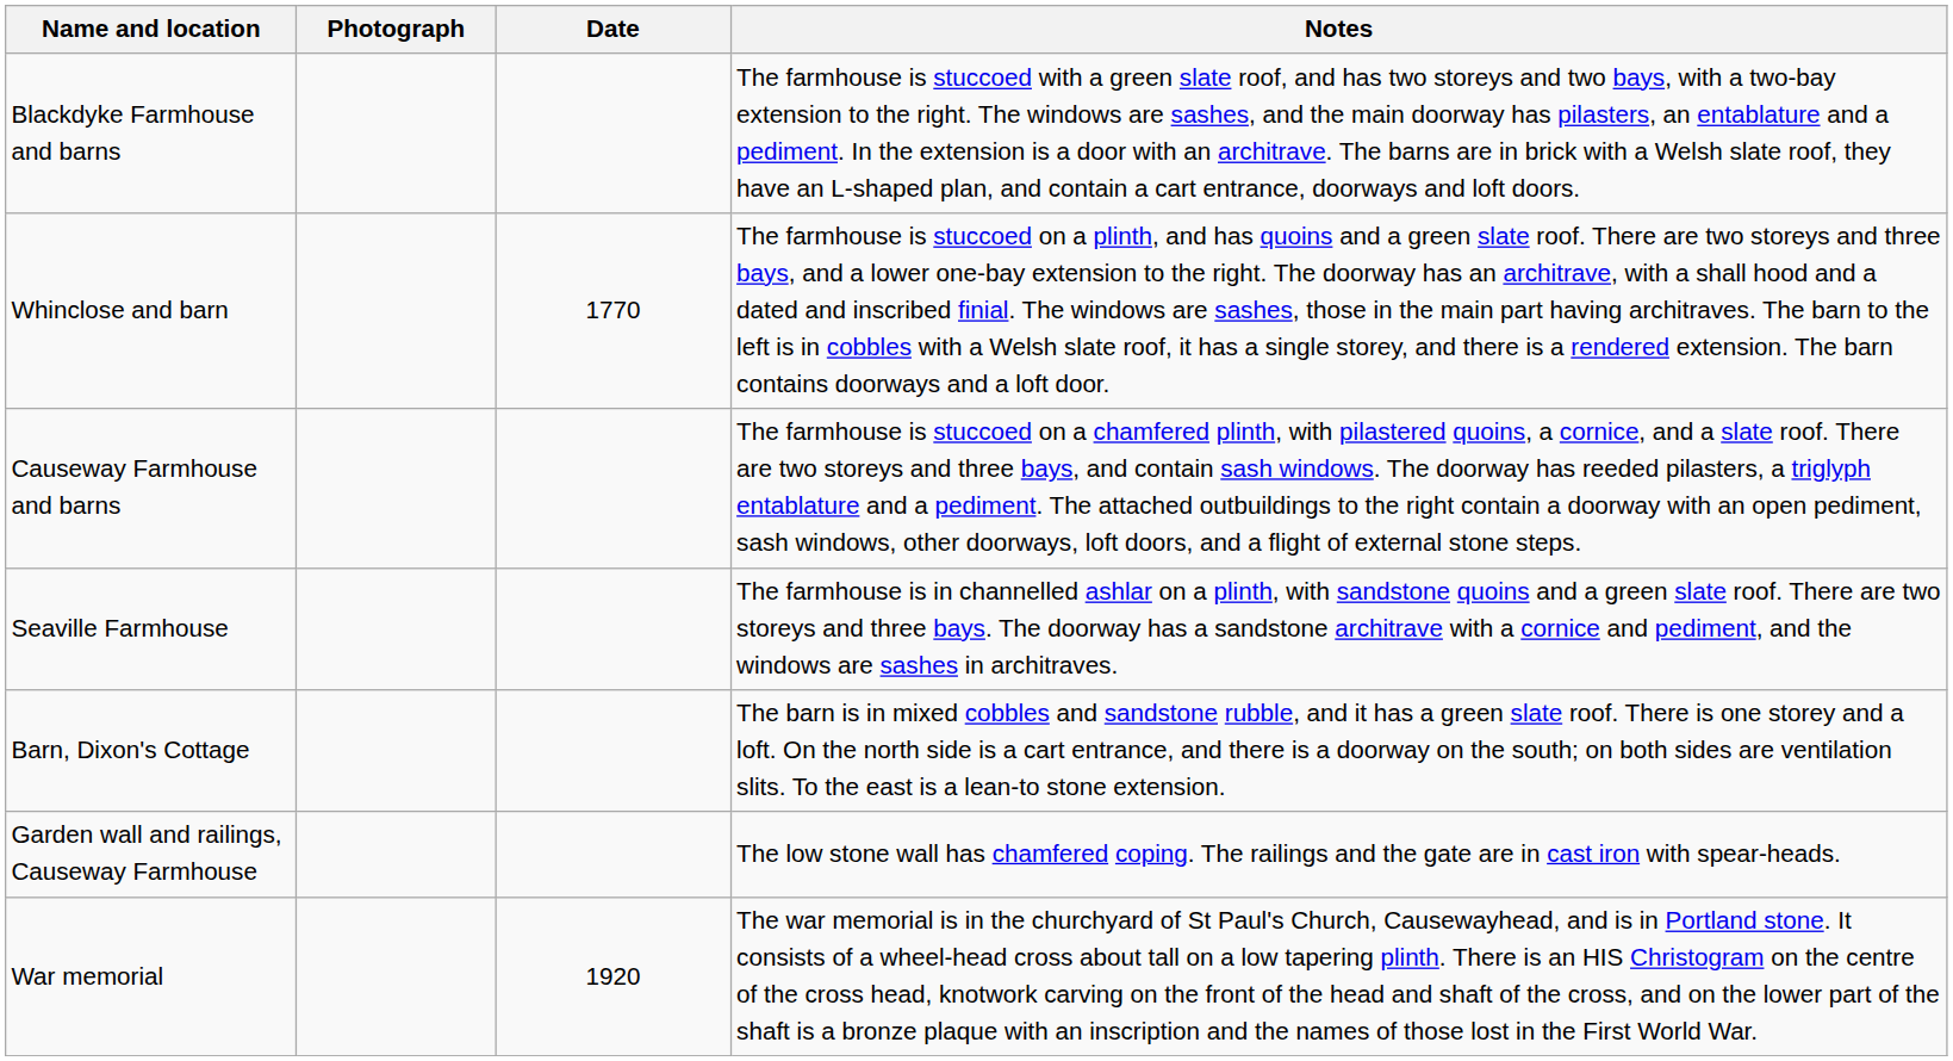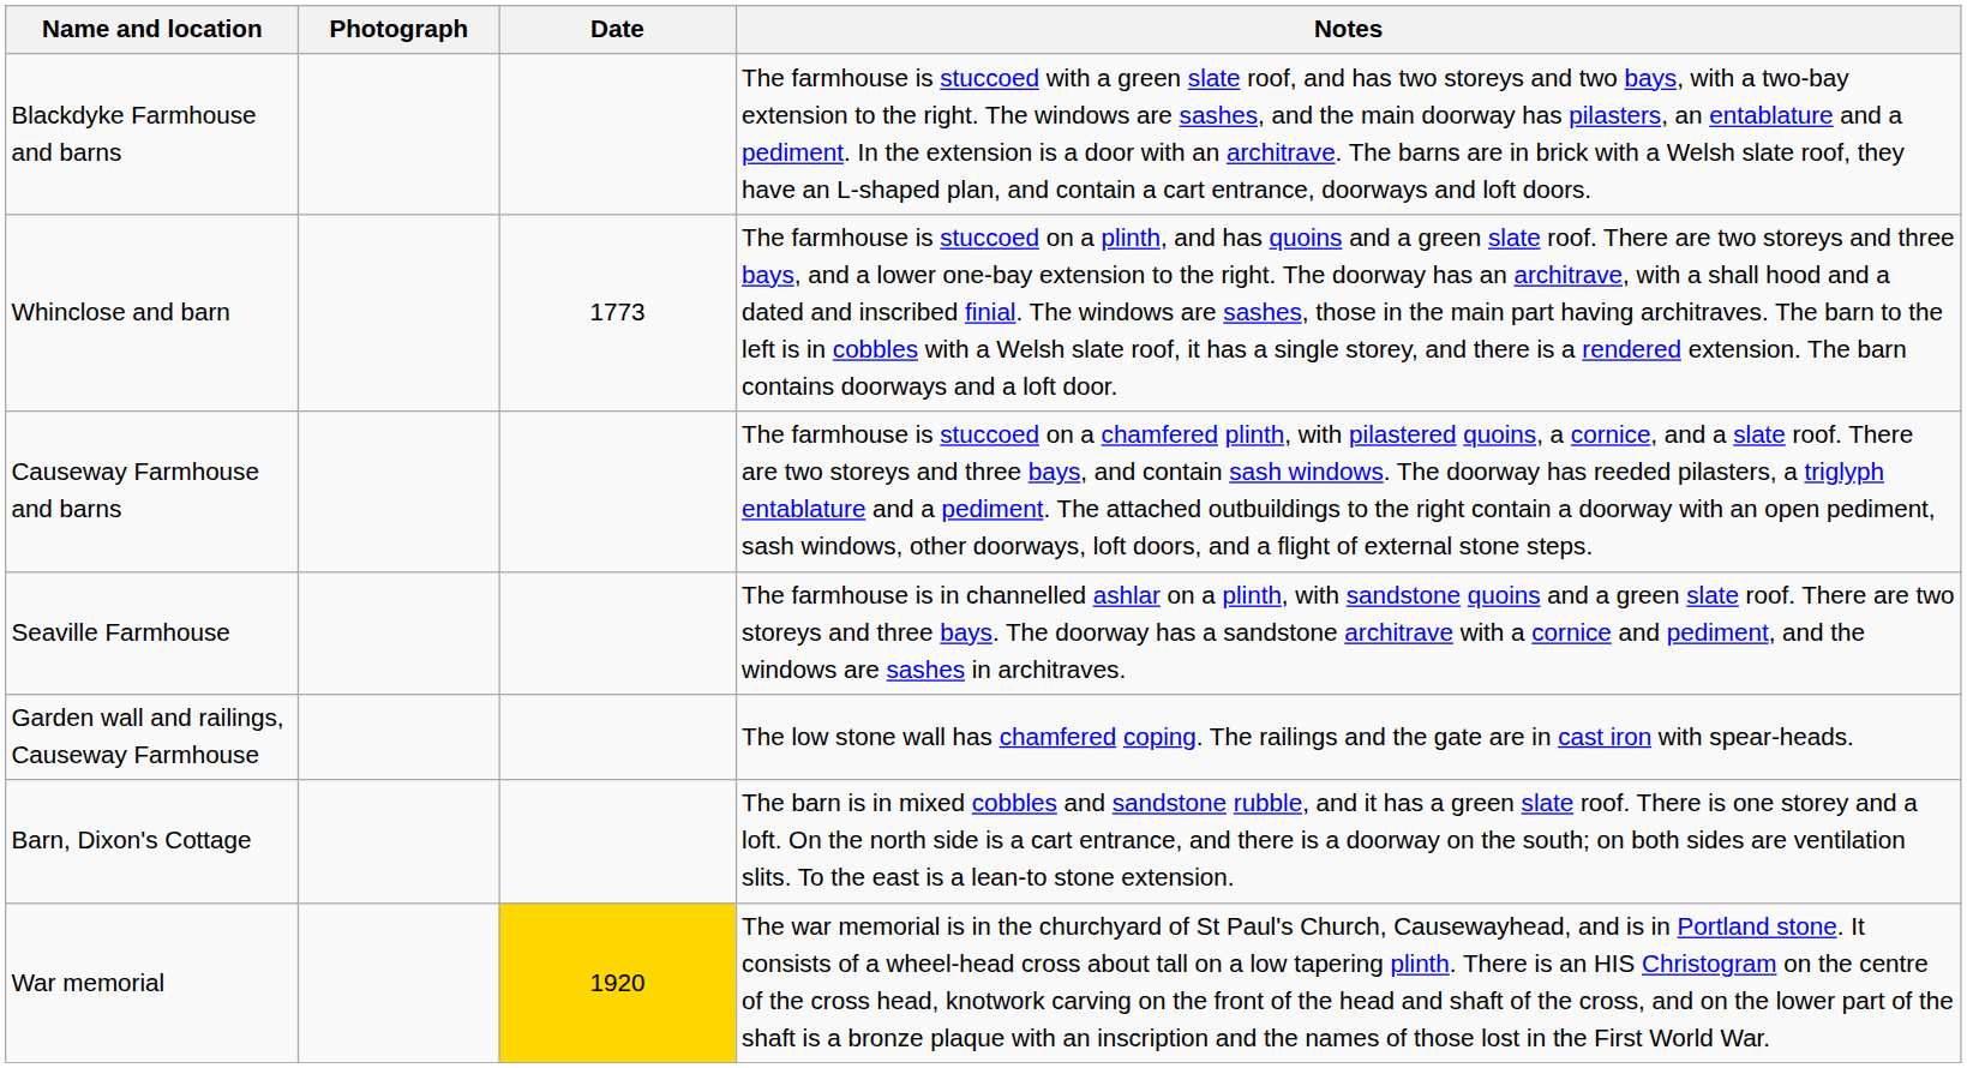Whinclose and barn | Date: 1770 -> 1773
rows swapped: Garden wall and railings, Causeway Farmhouse <-> Barn, Dixon's Cottage
War memorial | Date: no background -> gold background
